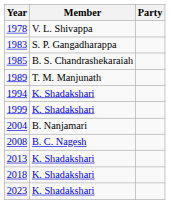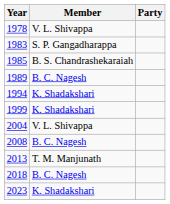1989 | Member: T. M. Manjunath -> B. C. Nagesh
2004 | Member: B. Nanjamari -> V. L. Shivappa
2013 | Member: K. Shadakshari -> T. M. Manjunath
2018 | Member: K. Shadakshari -> B. C. Nagesh
